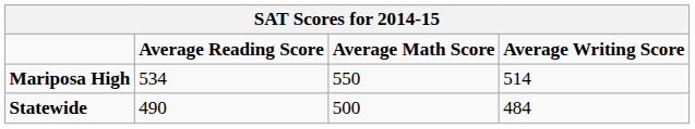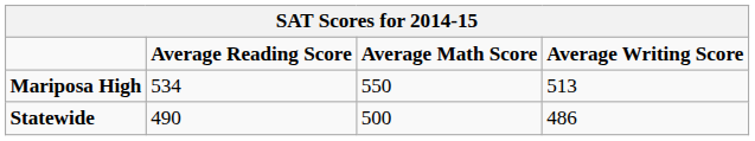Mariposa High | Average Writing Score: 514 -> 513
Statewide | Average Writing Score: 484 -> 486
